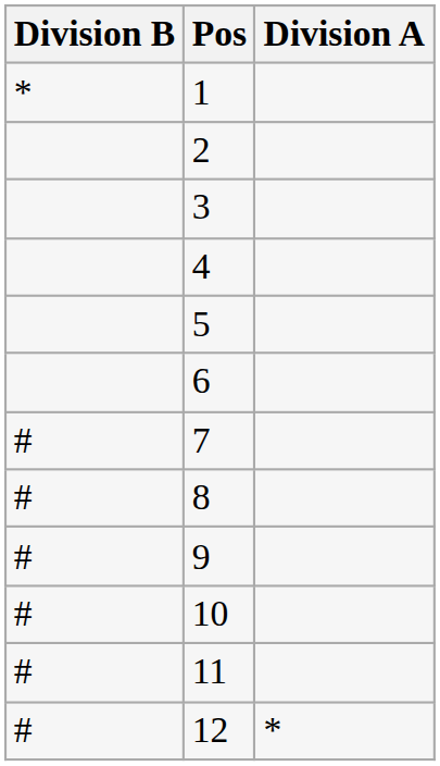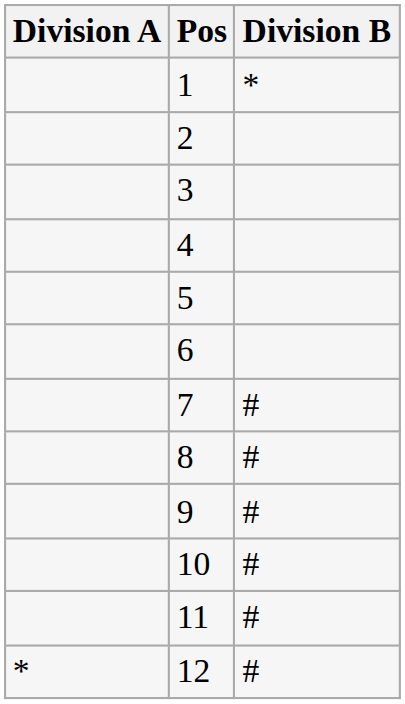columns swapped: Division A <-> Division B
